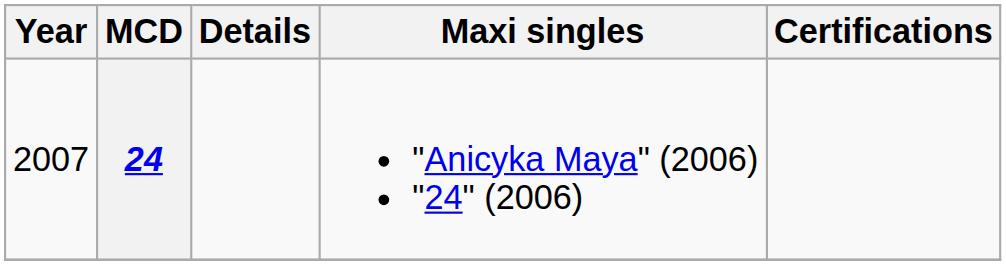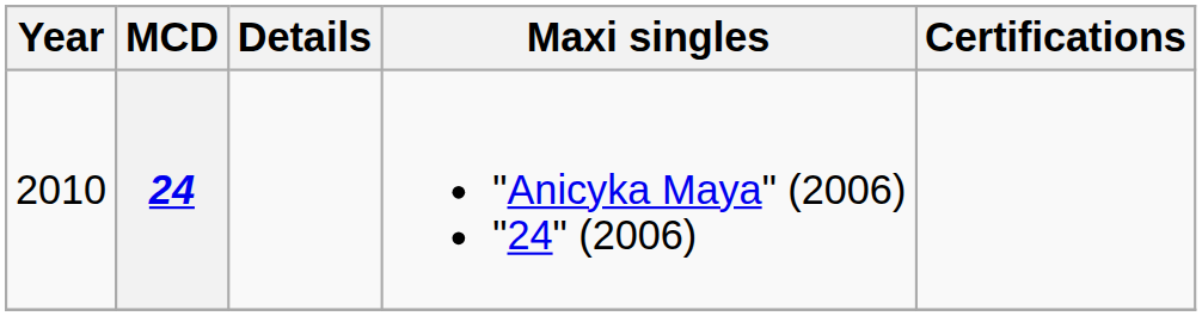24 | Year: 2007 -> 2010
